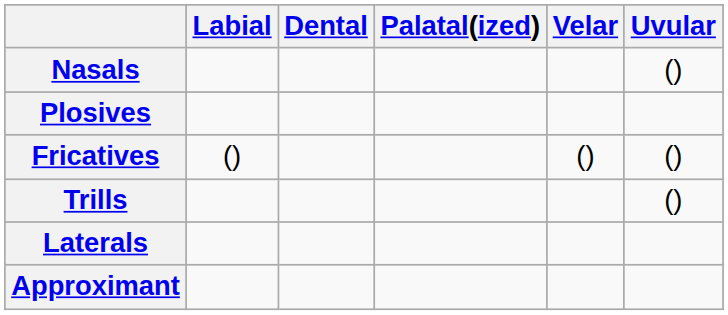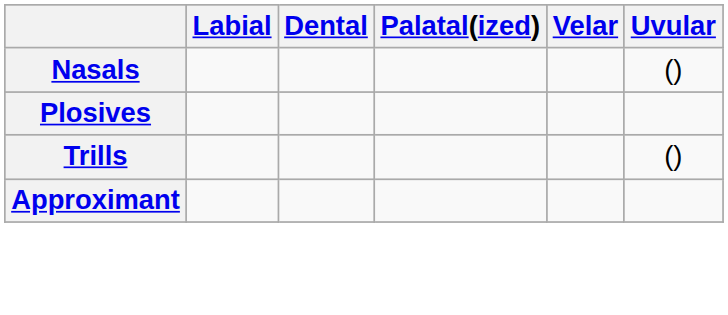- row: Fricatives | () | () | ()
- row: Laterals
